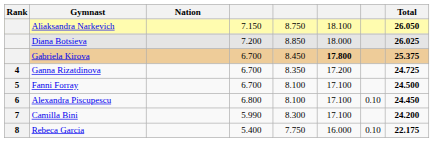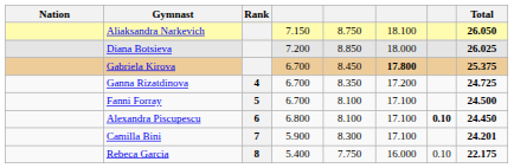columns swapped: Rank <-> Nation
Alexandra Piscupescu | column 7: normal -> bold
Camilla Bini | column 4: 5.990 -> 5.900
Camilla Bini | Total: 24.200 -> 24.201
